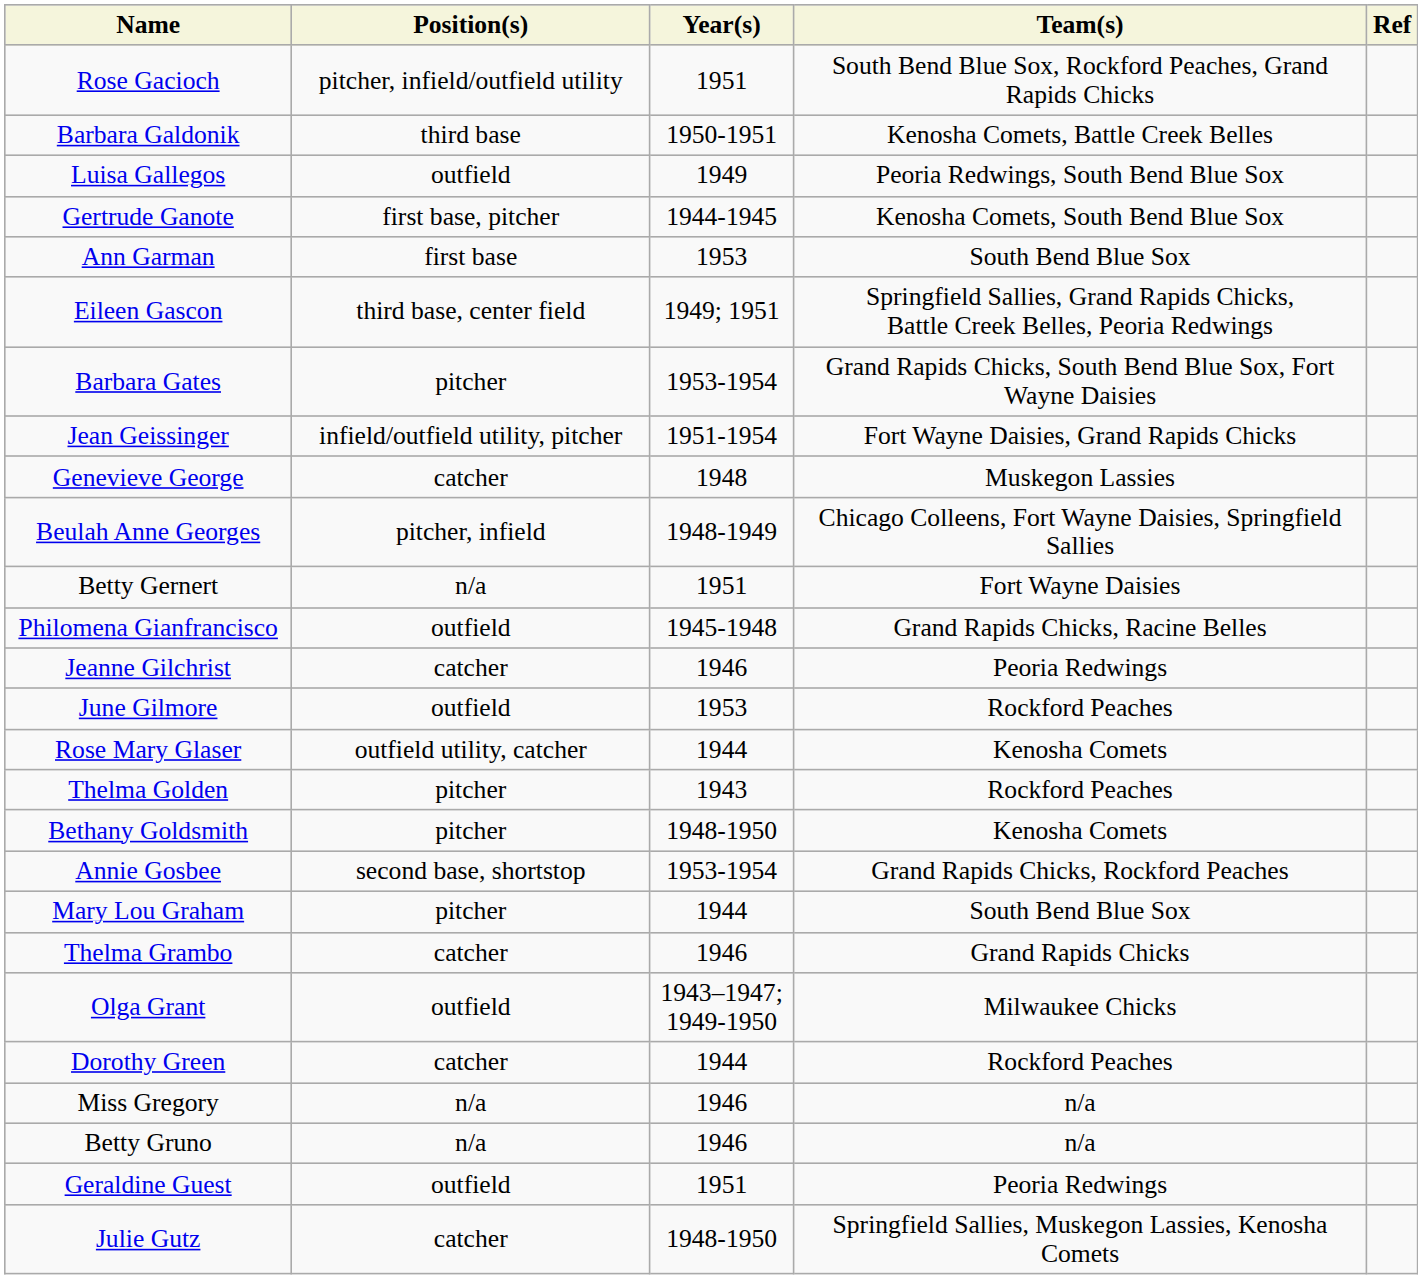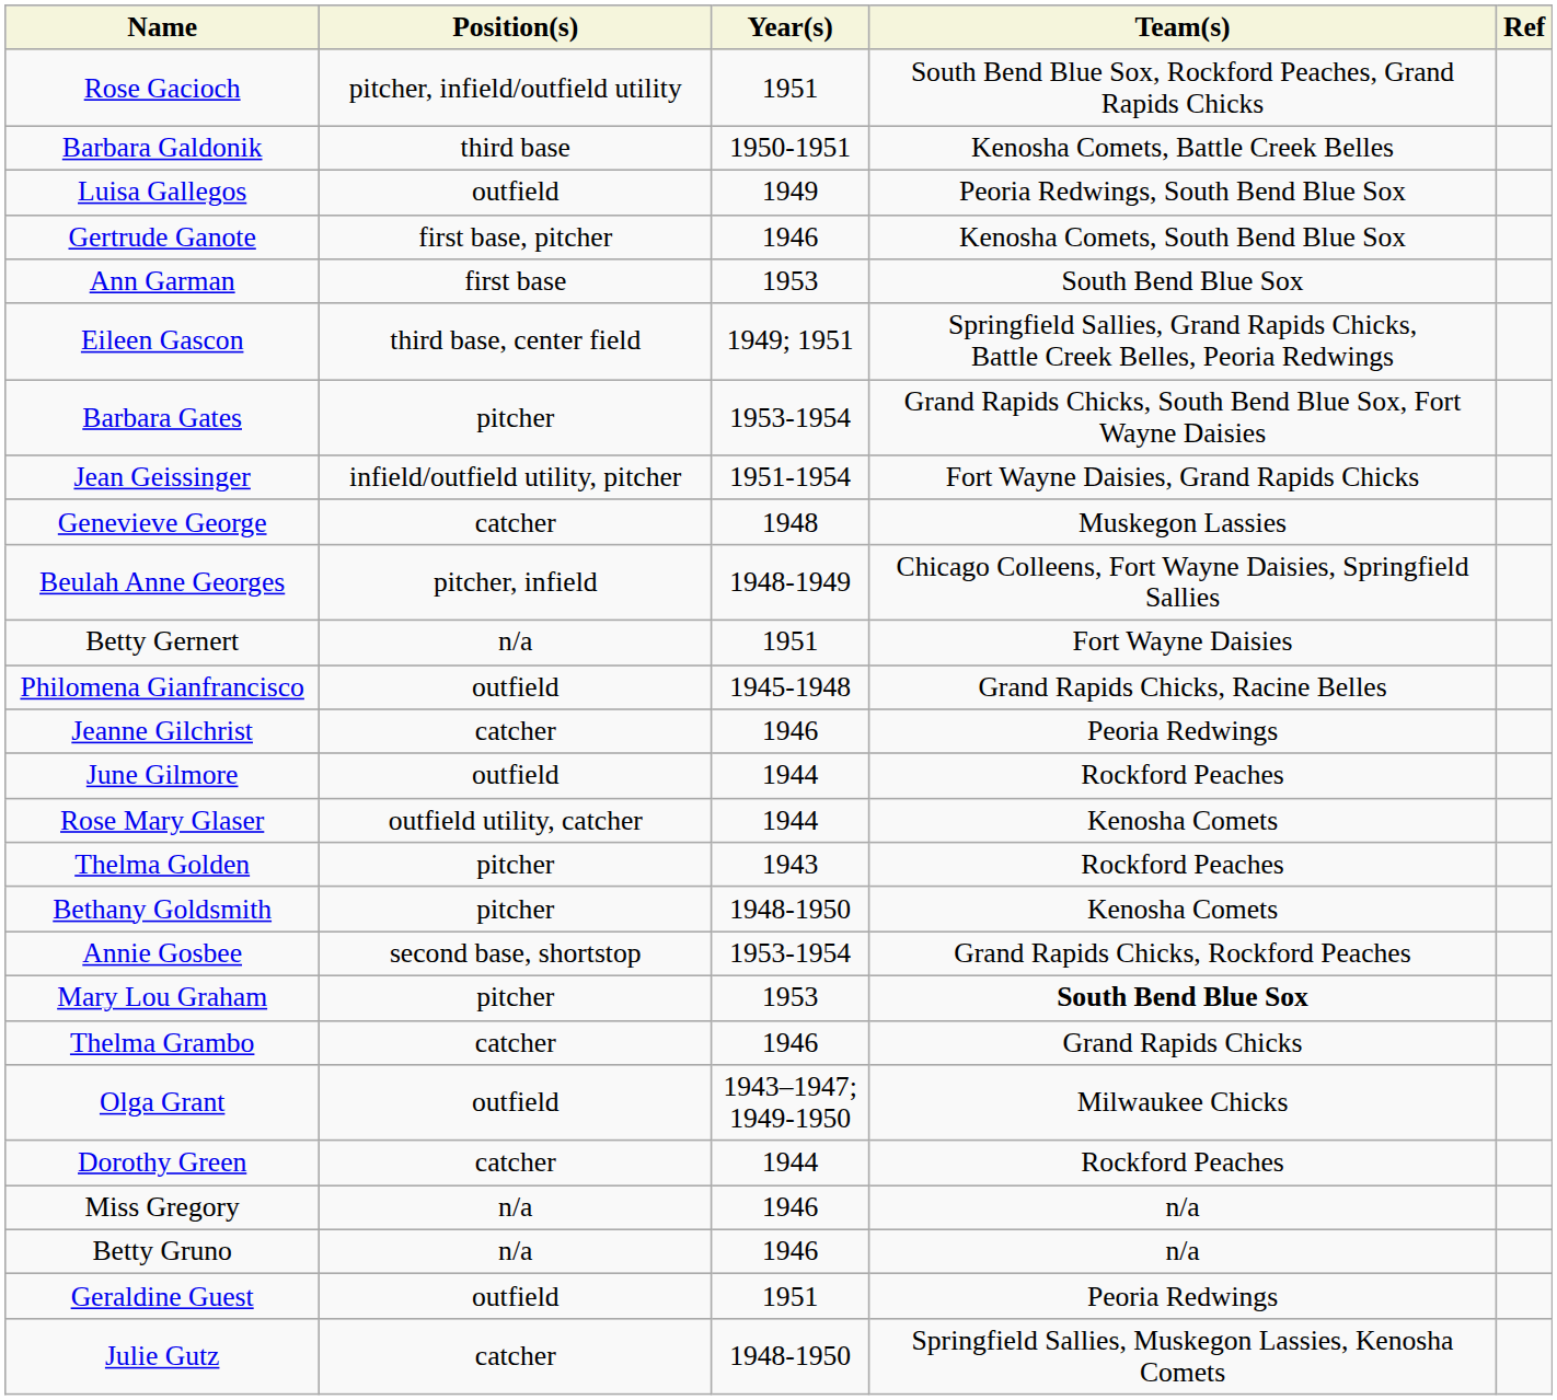Gertrude Ganote | Year(s): 1944-1945 -> 1946
June Gilmore | Year(s): 1953 -> 1944
Mary Lou Graham | Year(s): 1944 -> 1953
Mary Lou Graham | Team(s): normal -> bold
